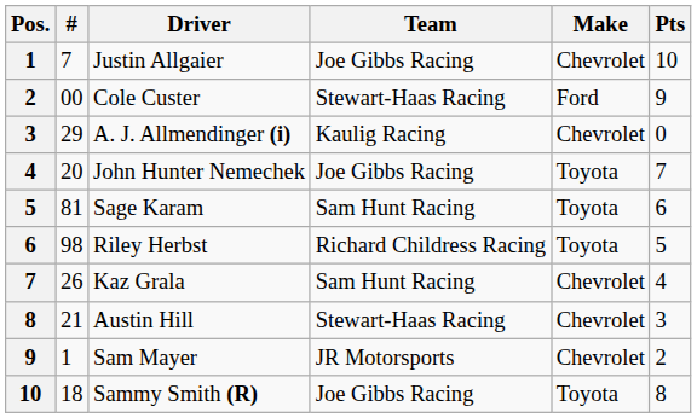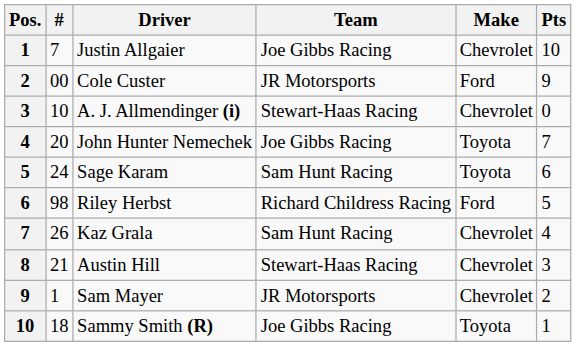Cole Custer | Team: Stewart-Haas Racing -> JR Motorsports
A. J. Allmendinger (i) | #: 29 -> 10
A. J. Allmendinger (i) | Team: Kaulig Racing -> Stewart-Haas Racing
Sage Karam | #: 81 -> 24
Riley Herbst | Make: Toyota -> Ford
Sammy Smith (R) | Pts: 8 -> 1
